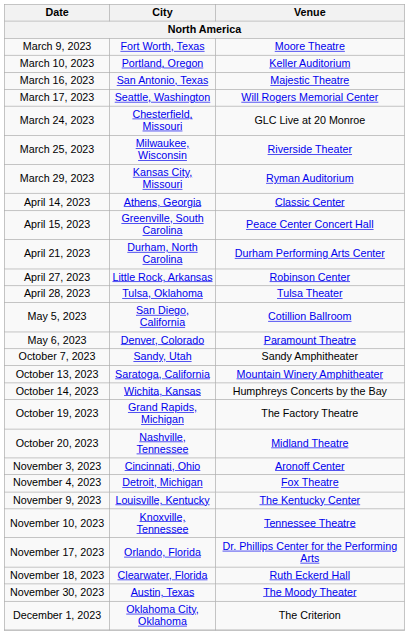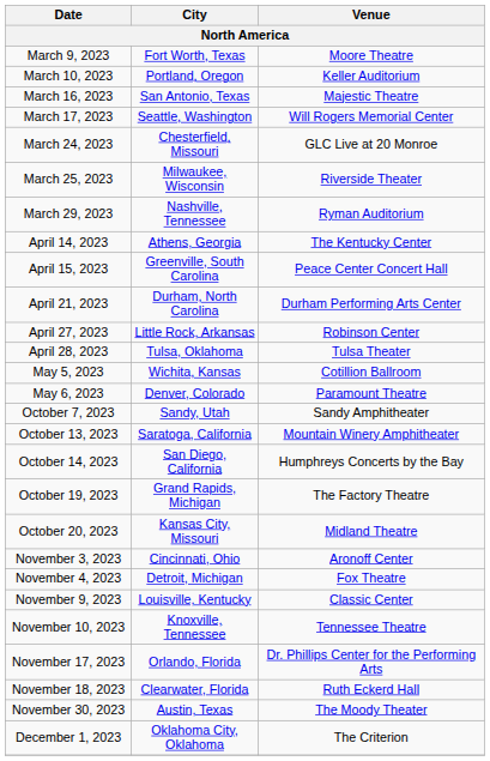March 29, 2023 | City: Kansas City, Missouri -> Nashville, Tennessee
April 14, 2023 | Venue: Classic Center -> The Kentucky Center
May 5, 2023 | City: San Diego, California -> Wichita, Kansas
October 14, 2023 | City: Wichita, Kansas -> San Diego, California
October 20, 2023 | City: Nashville, Tennessee -> Kansas City, Missouri
November 9, 2023 | Venue: The Kentucky Center -> Classic Center
